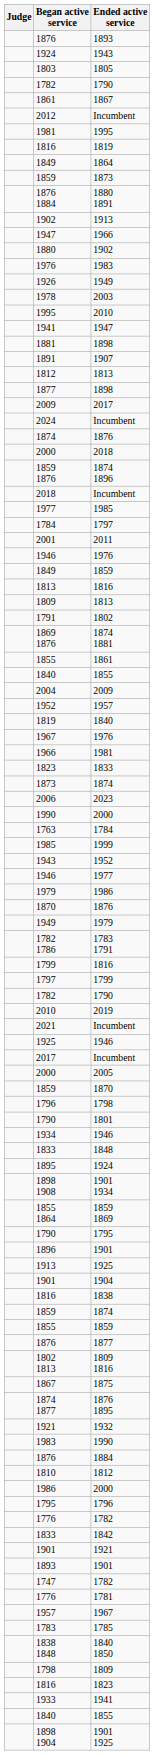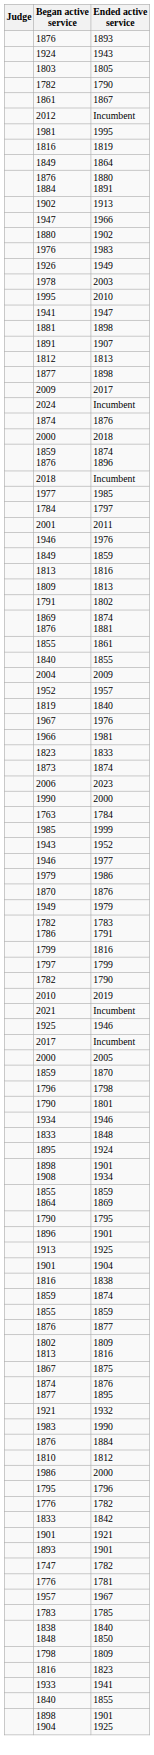- row: 1859 | 1873
